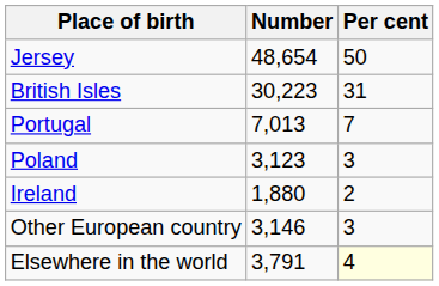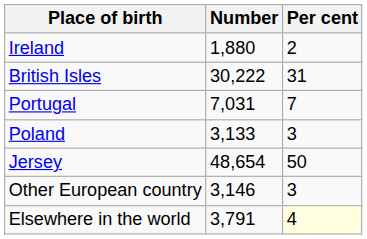rows swapped: Jersey <-> Ireland
British Isles | Number: 30,223 -> 30,222
Portugal | Number: 7,013 -> 7,031
Poland | Number: 3,123 -> 3,133
